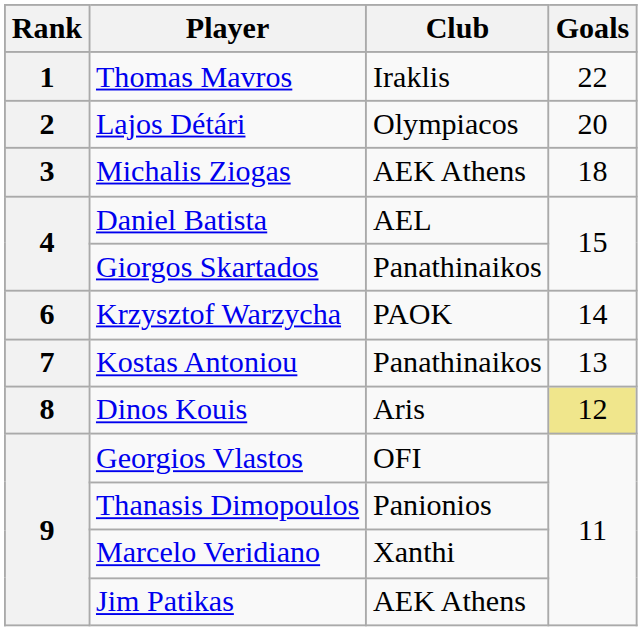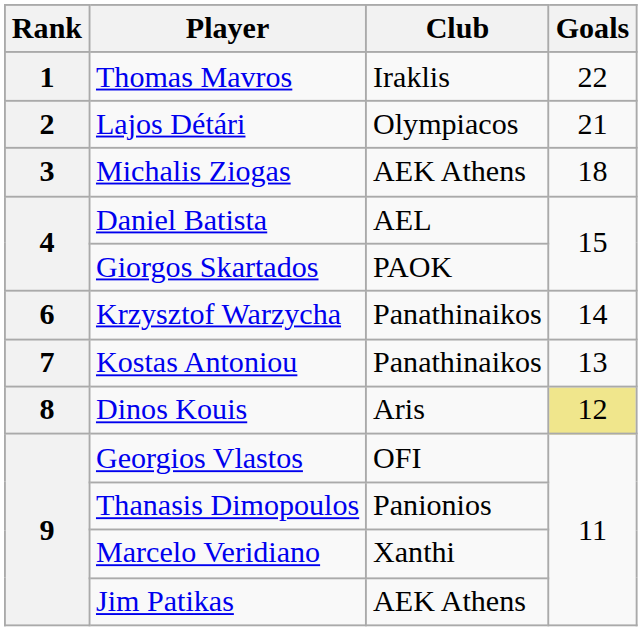Lajos Détári | Goals: 20 -> 21
Giorgos Skartados | Club: Panathinaikos -> PAOK
Krzysztof Warzycha | Club: PAOK -> Panathinaikos
